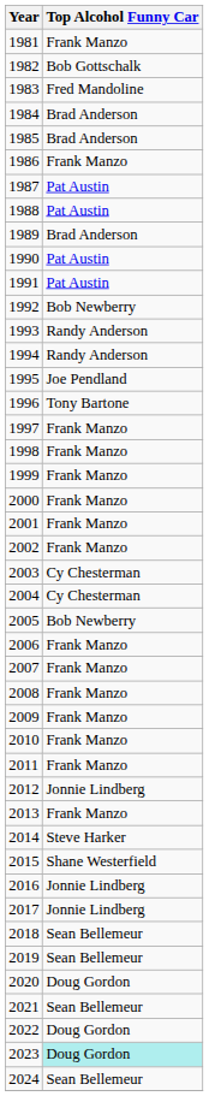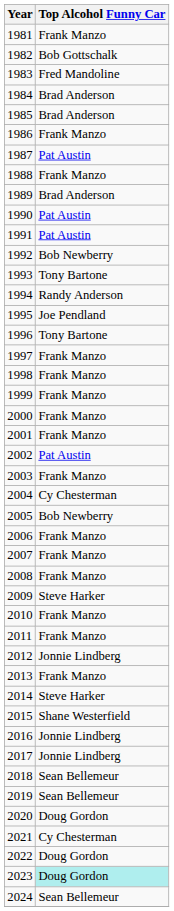1988 | Top Alcohol Funny Car: Pat Austin -> Frank Manzo
1993 | Top Alcohol Funny Car: Randy Anderson -> Tony Bartone
2002 | Top Alcohol Funny Car: Frank Manzo -> Pat Austin
2003 | Top Alcohol Funny Car: Cy Chesterman -> Frank Manzo
2009 | Top Alcohol Funny Car: Frank Manzo -> Steve Harker
2021 | Top Alcohol Funny Car: Sean Bellemeur -> Cy Chesterman
